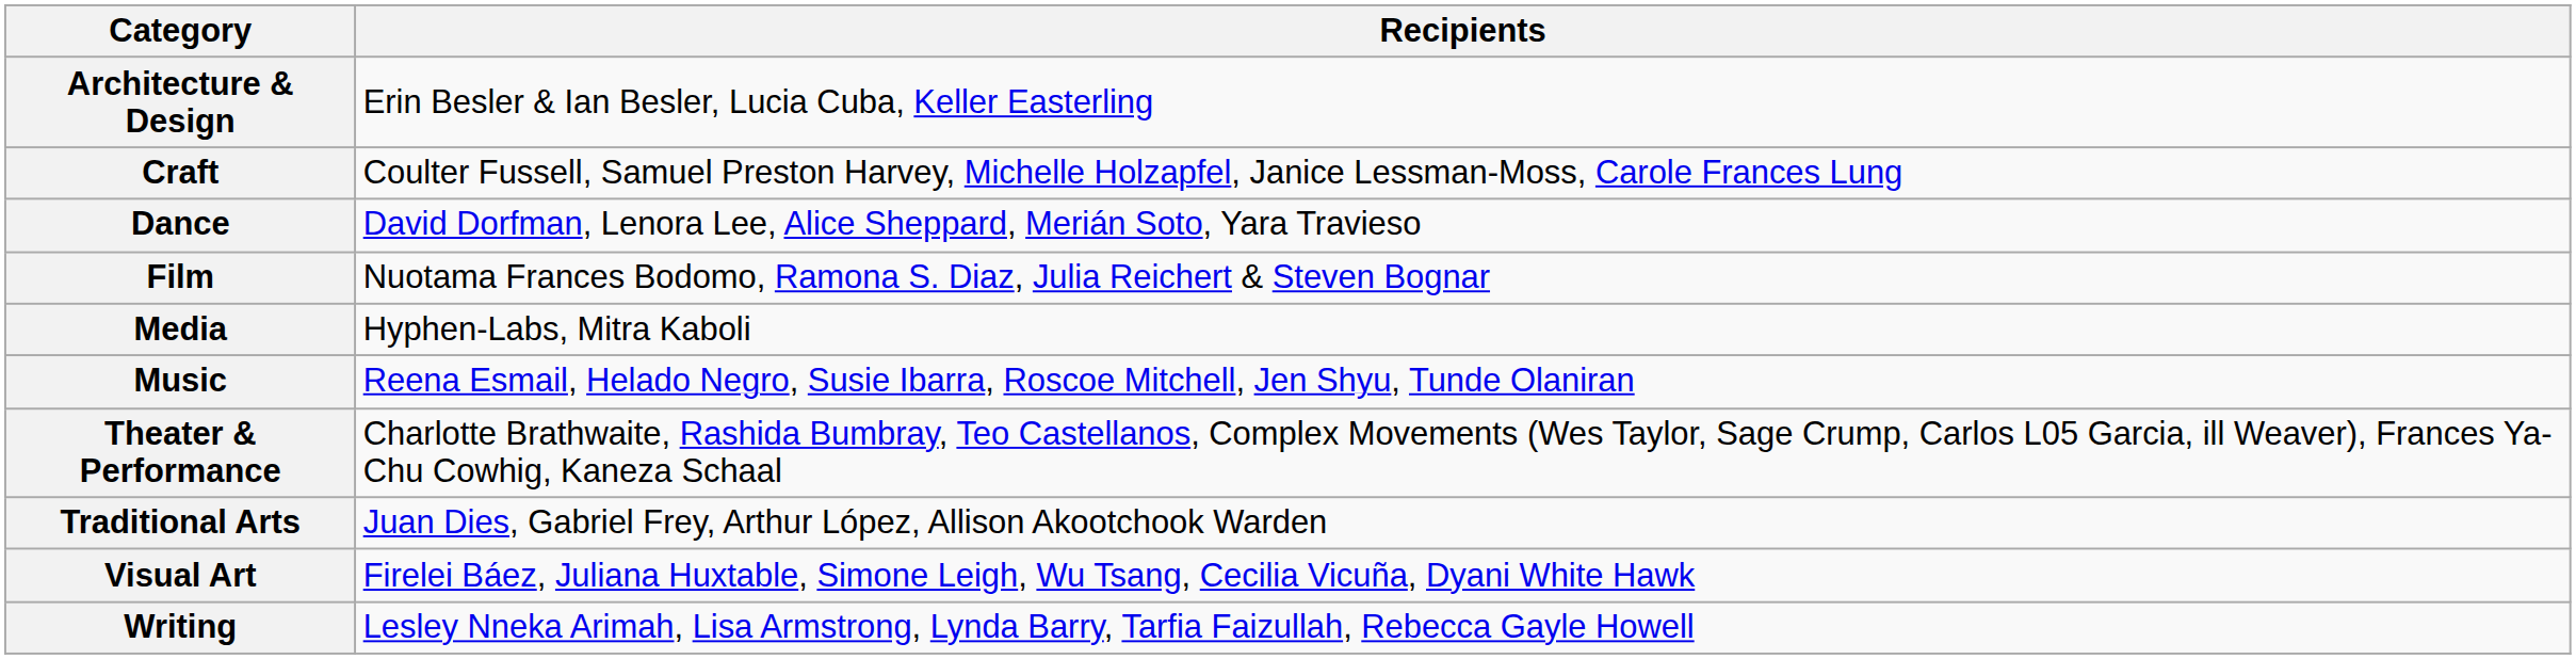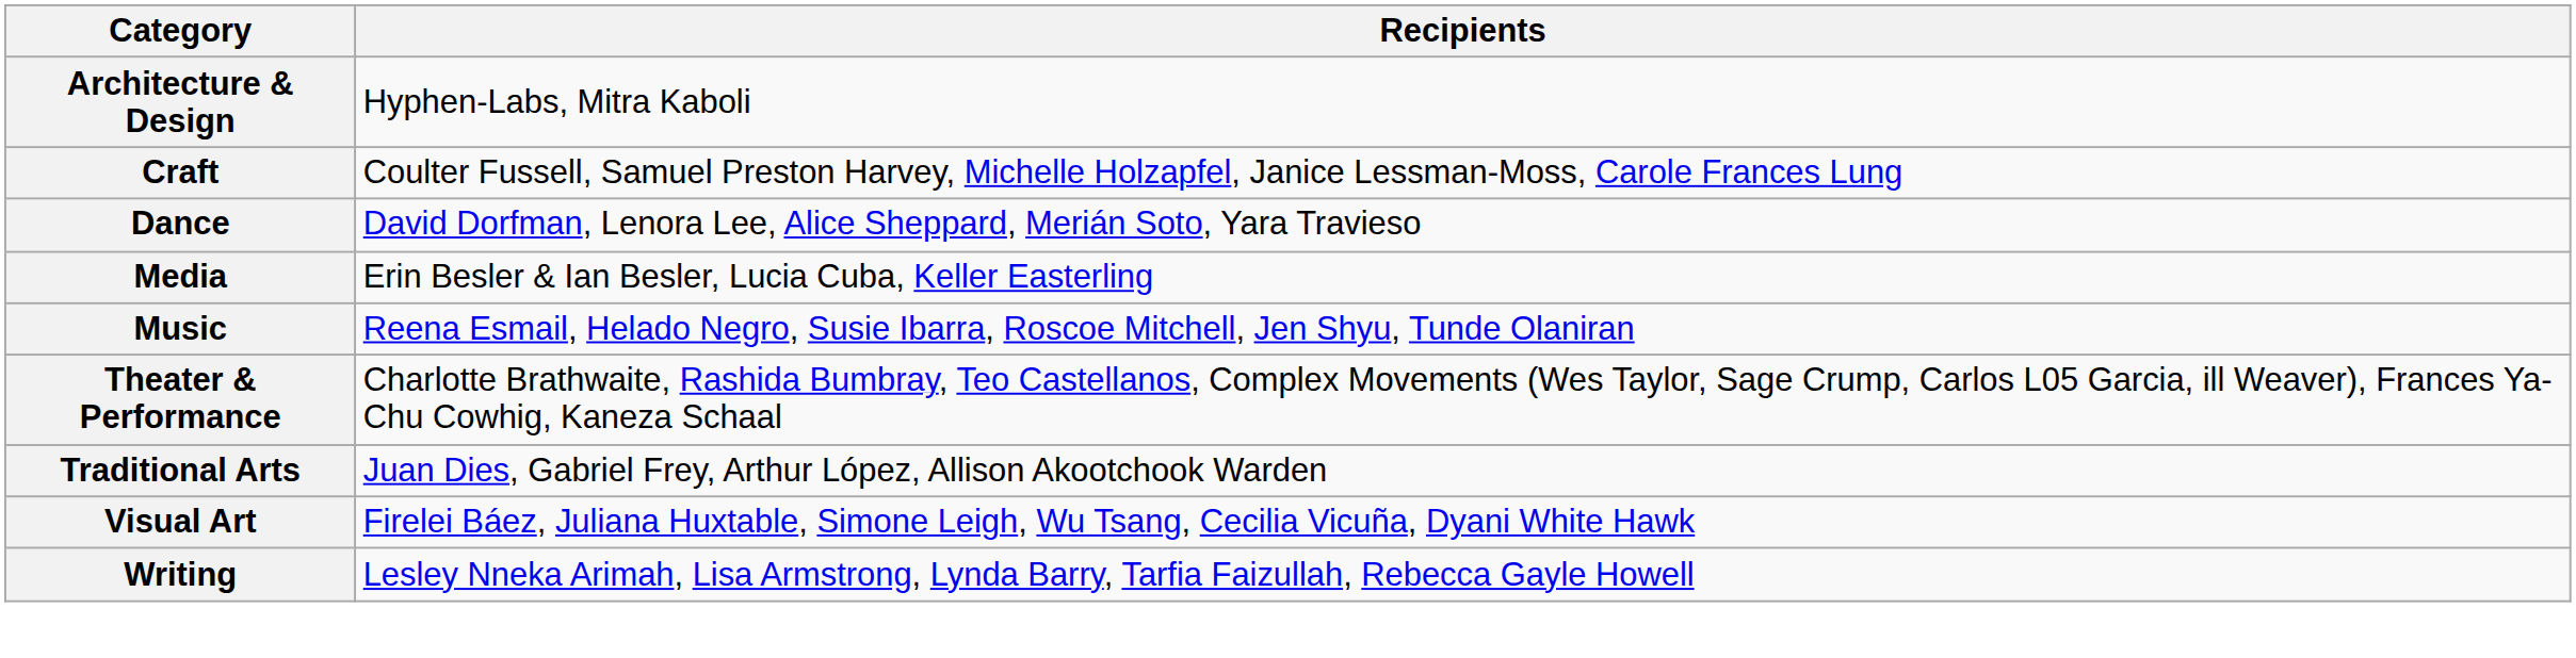Architecture & Design | Recipients: Erin Besler & Ian Besler, Lucia Cuba, Keller Easterling -> Hyphen-Labs, Mitra Kaboli
- row: Film | Nuotama Frances Bodomo, Ramona S. Diaz, Julia Reichert & Steven Bognar
Media | Recipients: Hyphen-Labs, Mitra Kaboli -> Erin Besler & Ian Besler, Lucia Cuba, Keller Easterling
